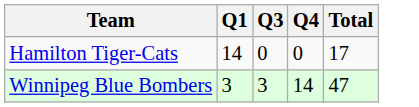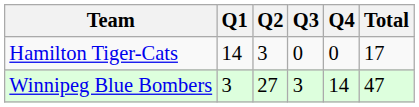+ column: Q2 | 3 | 27
